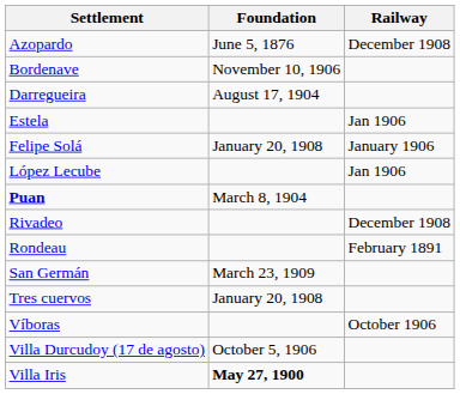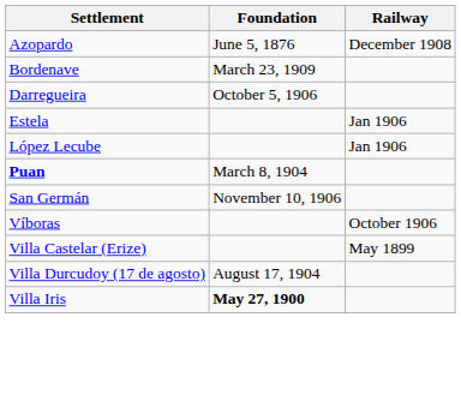Bordenave | Foundation: November 10, 1906 -> March 23, 1909
Darregueira | Foundation: August 17, 1904 -> October 5, 1906
- row: Felipe Solá | January 20, 1908 | January 1906
- row: Rivadeo | December 1908
- row: Rondeau | February 1891
San Germán | Foundation: March 23, 1909 -> November 10, 1906
- row: Tres cuervos | January 20, 1908
+ row: Villa Castelar (Erize) | May 1899
Villa Durcudoy (17 de agosto) | Foundation: October 5, 1906 -> August 17, 1904
